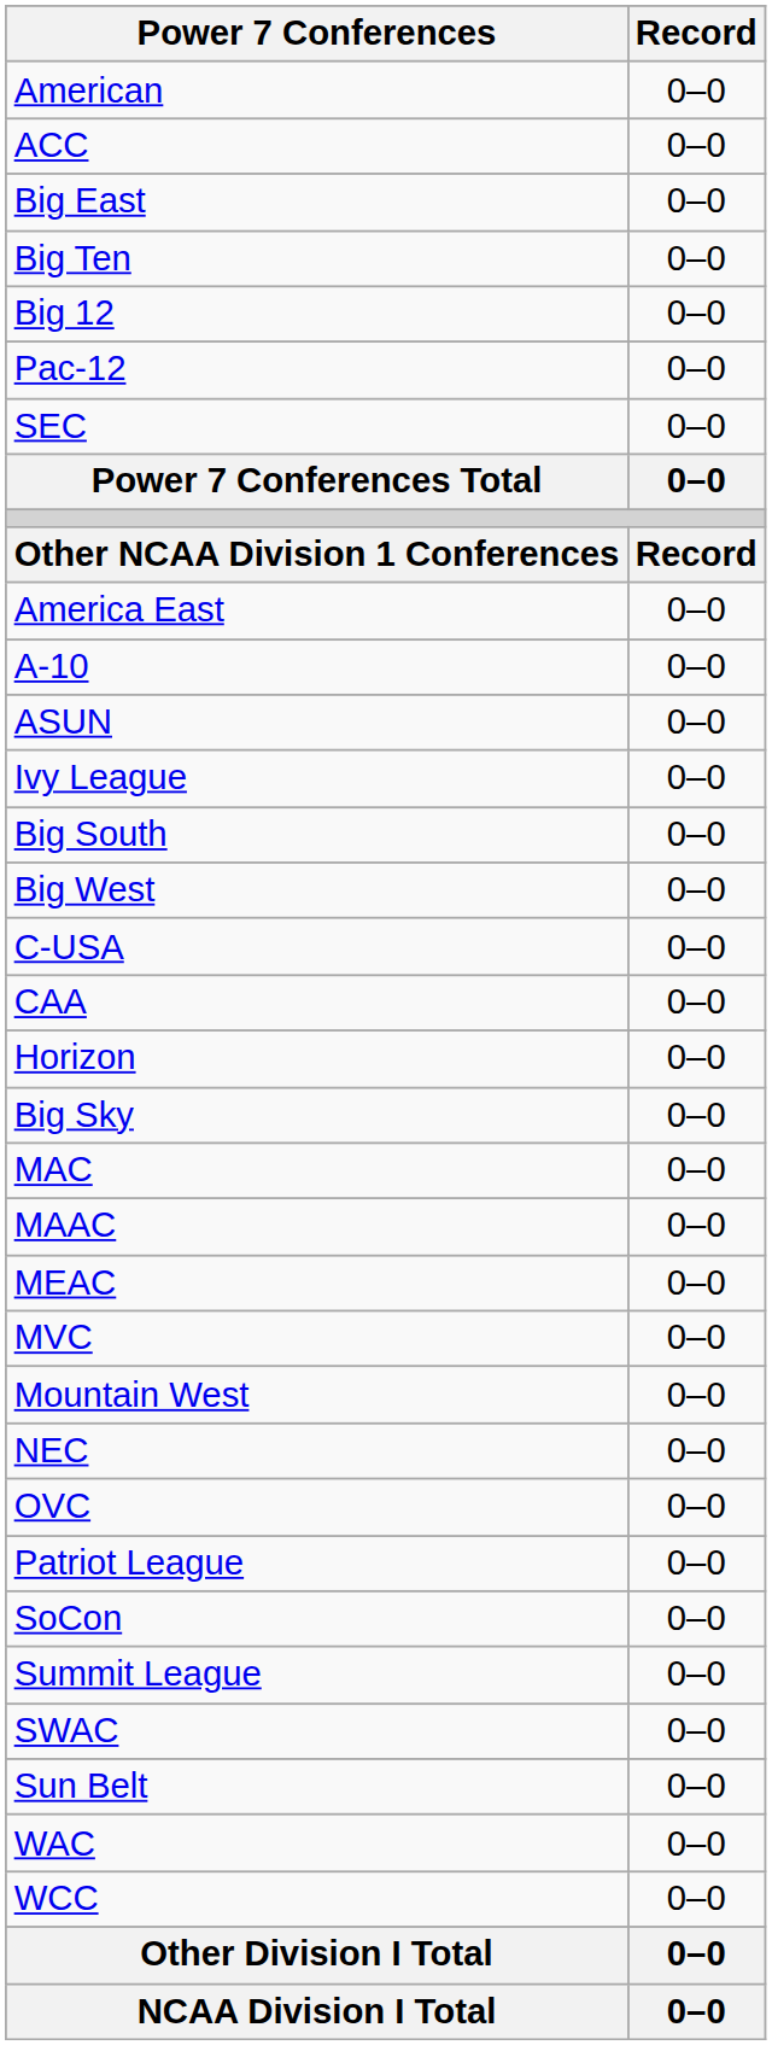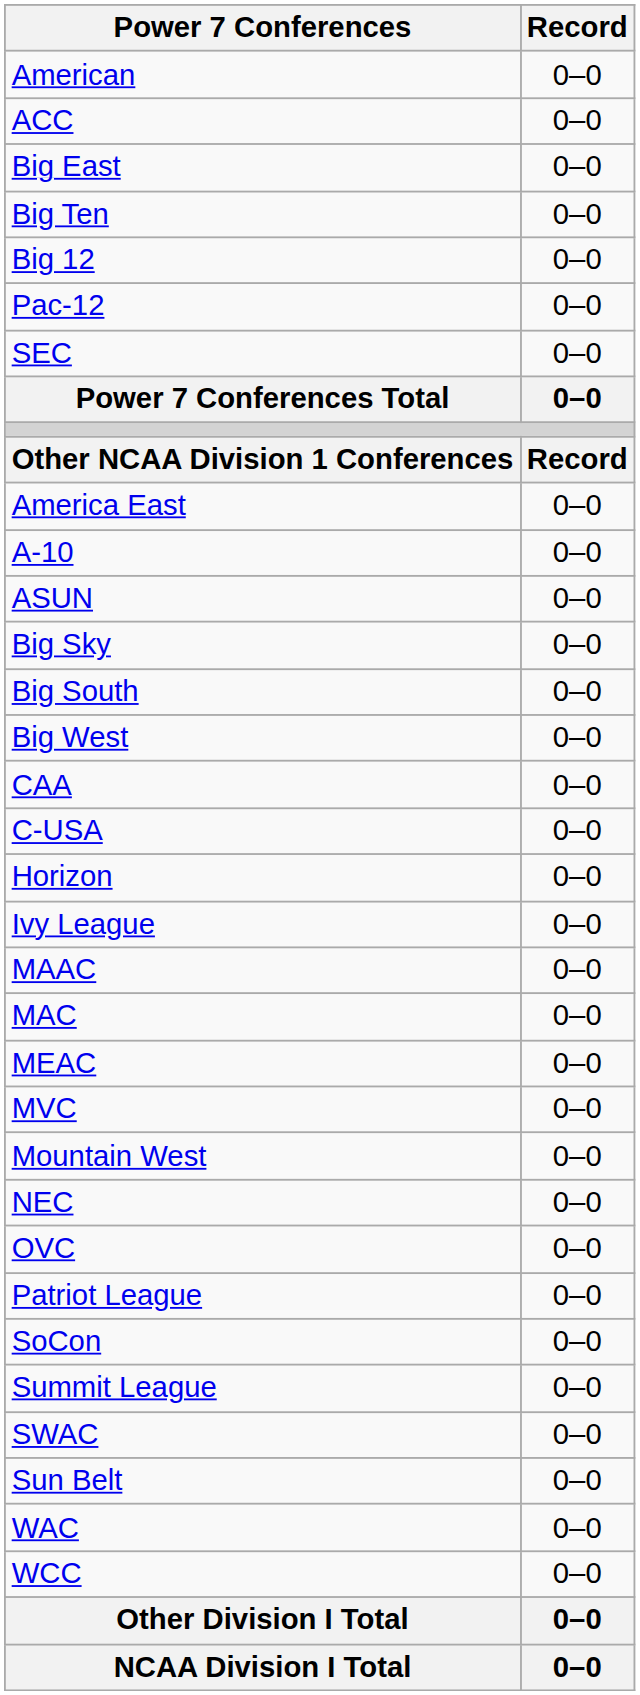rows swapped: Big Sky <-> Ivy League
rows swapped: CAA <-> C-USA
rows swapped: MAAC <-> MAC
